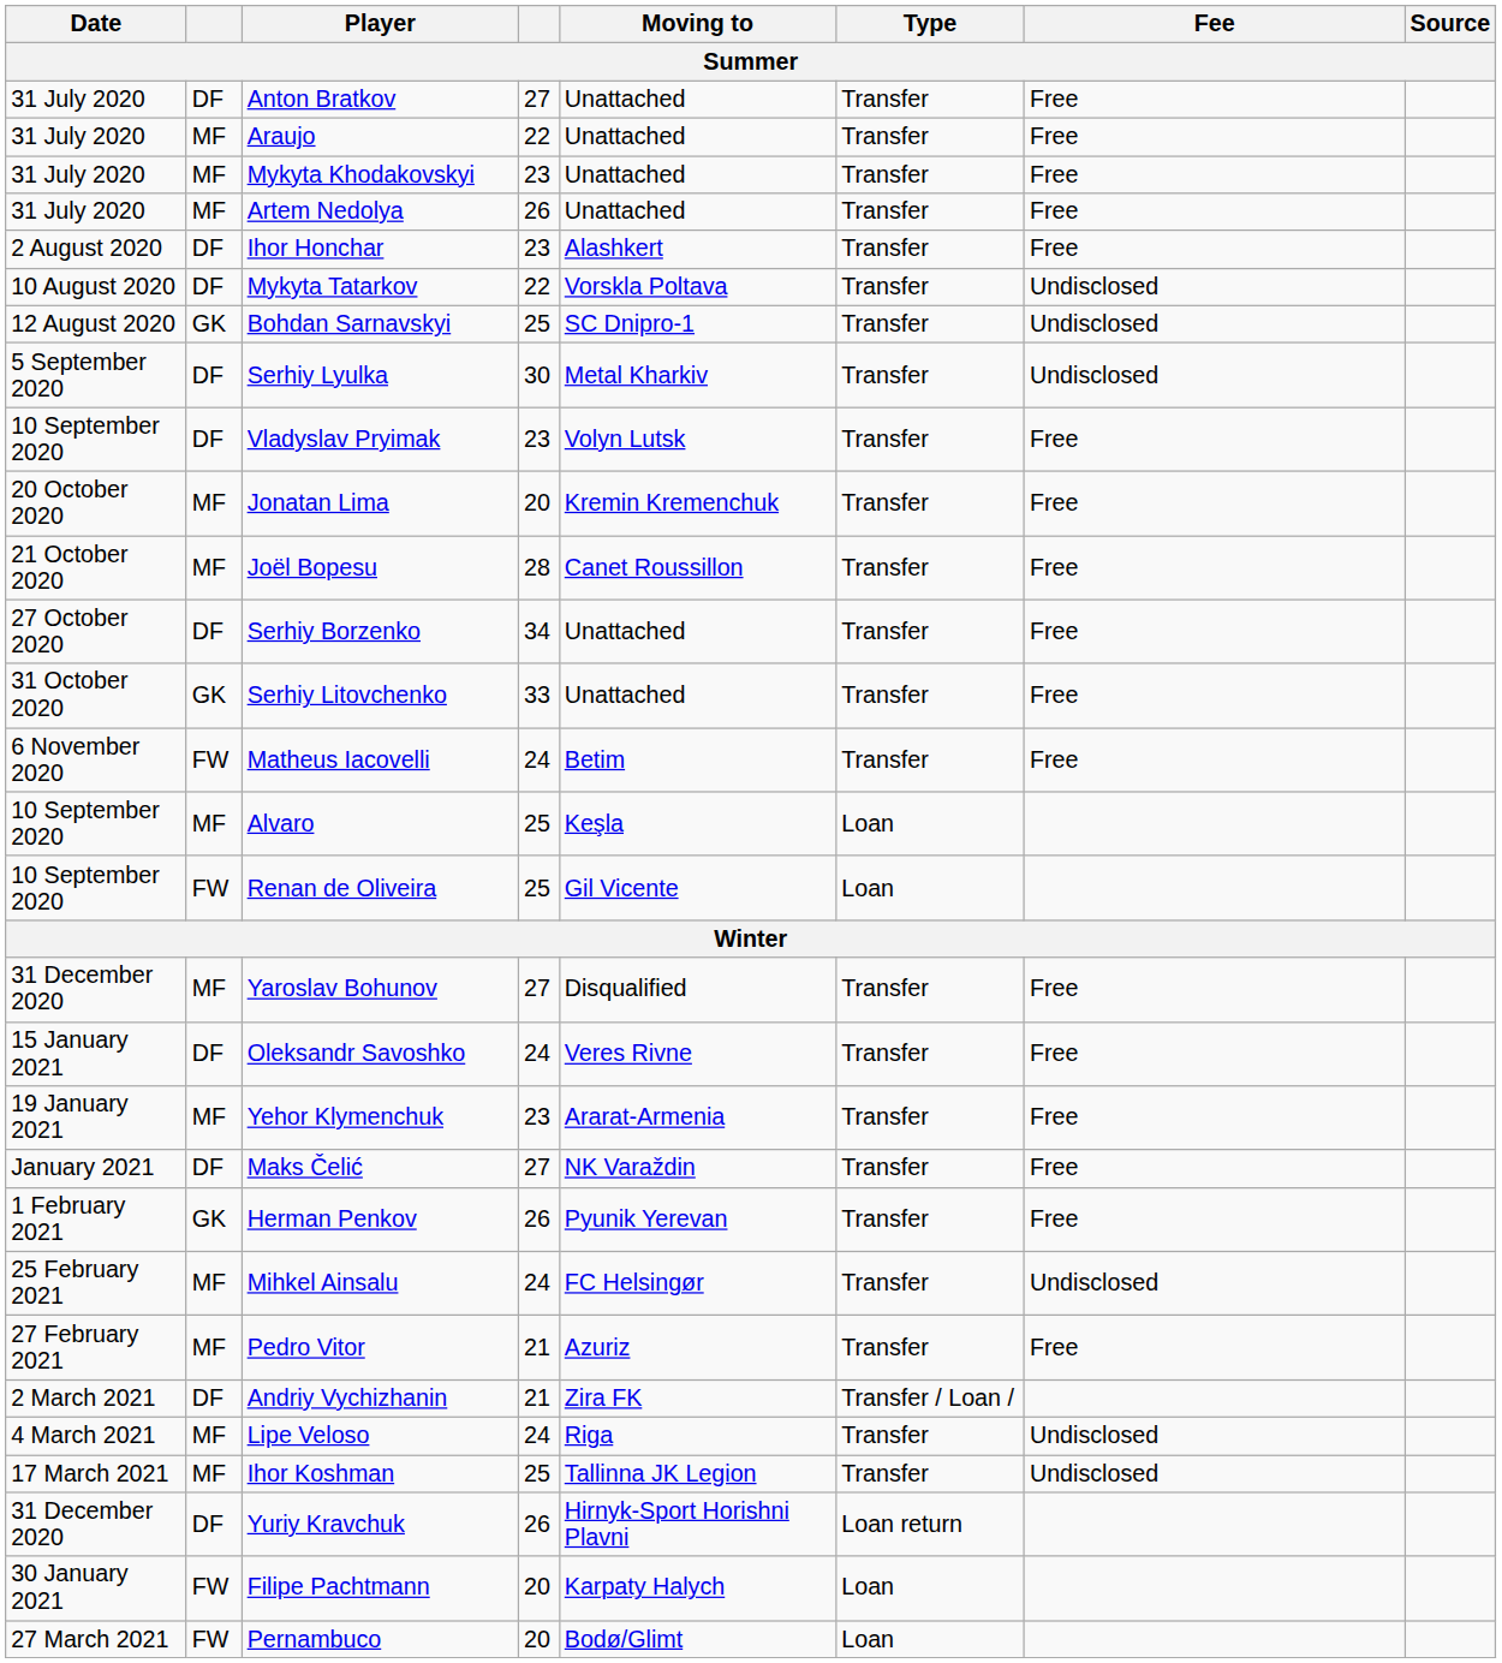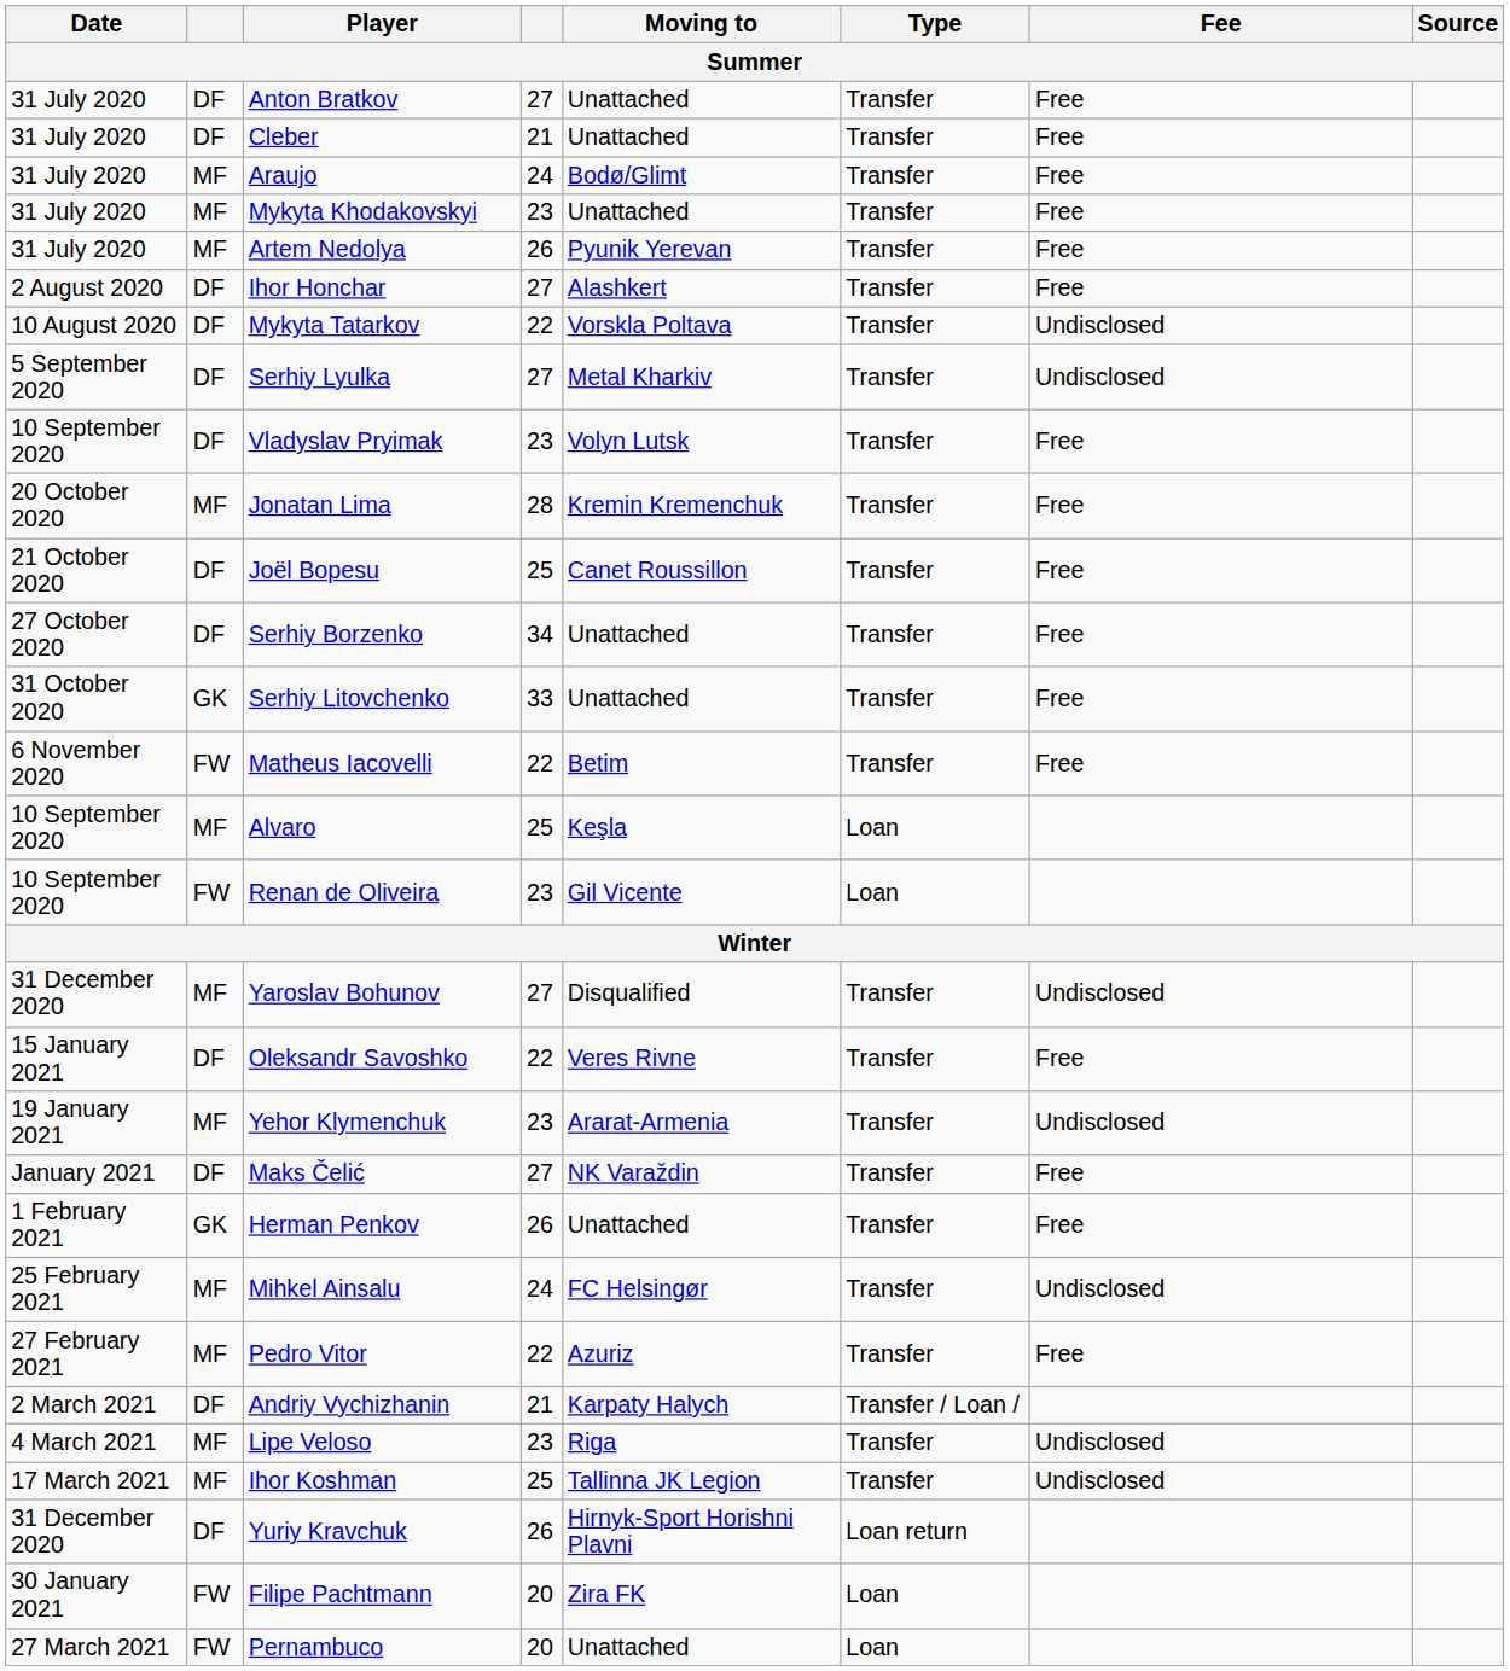+ row: 31 July 2020 | DF | Cleber | 21 | Unattached | Transfer | Free
Araujo | column 4: 22 -> 24
Araujo | Moving to: Unattached -> Bodø/Glimt
Artem Nedolya | Moving to: Unattached -> Pyunik Yerevan
Ihor Honchar | column 4: 23 -> 27
- row: 12 August 2020 | GK | Bohdan Sarnavskyi | 25 | SC Dnipro-1 | Transfer | Undisclosed
Serhiy Lyulka | column 4: 30 -> 27
Jonatan Lima | column 4: 20 -> 28
Joël Bopesu | column 2: MF -> DF
Joël Bopesu | column 4: 28 -> 25
Matheus Iacovelli | column 4: 24 -> 22
Renan de Oliveira | column 4: 25 -> 23
Yaroslav Bohunov | Fee: Free -> Undisclosed
Oleksandr Savoshko | column 4: 24 -> 22
Yehor Klymenchuk | Fee: Free -> Undisclosed
Herman Penkov | Moving to: Pyunik Yerevan -> Unattached
Pedro Vitor | column 4: 21 -> 22
Andriy Vychizhanin | Moving to: Zira FK -> Karpaty Halych
Lipe Veloso | column 4: 24 -> 23
Filipe Pachtmann | Moving to: Karpaty Halych -> Zira FK
Pernambuco | Moving to: Bodø/Glimt -> Unattached
